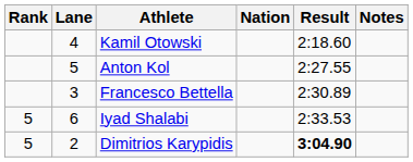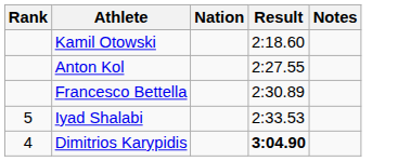- column: Lane | 4 | 5 | 3 | 6 | 2
Dimitrios Karypidis | Rank: 5 -> 4
